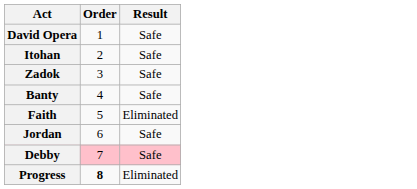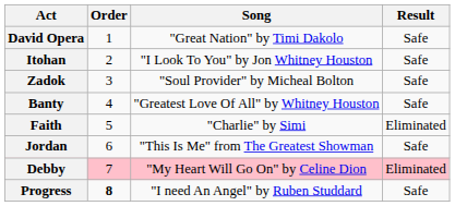+ column: Song | "Great Nation" by Timi Dakolo | "I Look To You" by Jon Whitney Houston | "Soul Provider" by Micheal Bolton | "Greatest Love Of All" by Whitney Houston | "Charlie" by Simi | "This Is Me" from The Greatest Showman | "My Heart Will Go On" by Celine Dion | "I need An Angel" by Ruben Studdard
Debby | Result: Safe -> Eliminated
Progress | Result: Eliminated -> Safe
